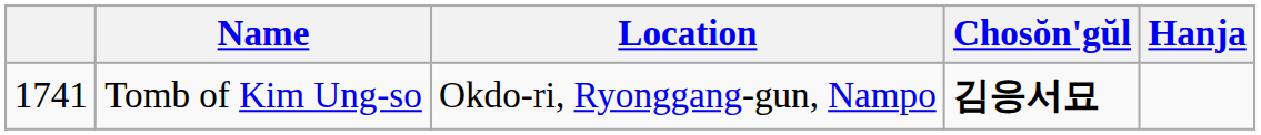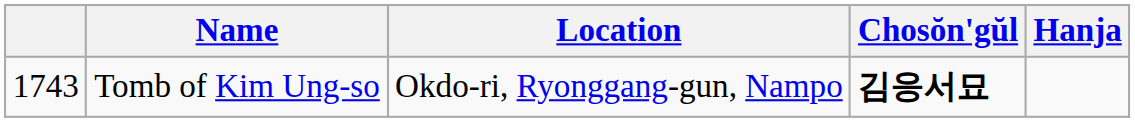Tomb of Kim Ung-so | column 1: 1741 -> 1743
